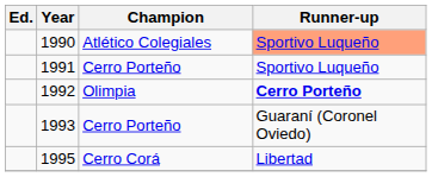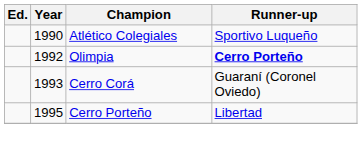1990 | Runner-up: lightsalmon background -> no background
- row: 1991 | Cerro Porteño | Sportivo Luqueño
1993 | Champion: Cerro Porteño -> Cerro Corá
1995 | Champion: Cerro Corá -> Cerro Porteño
